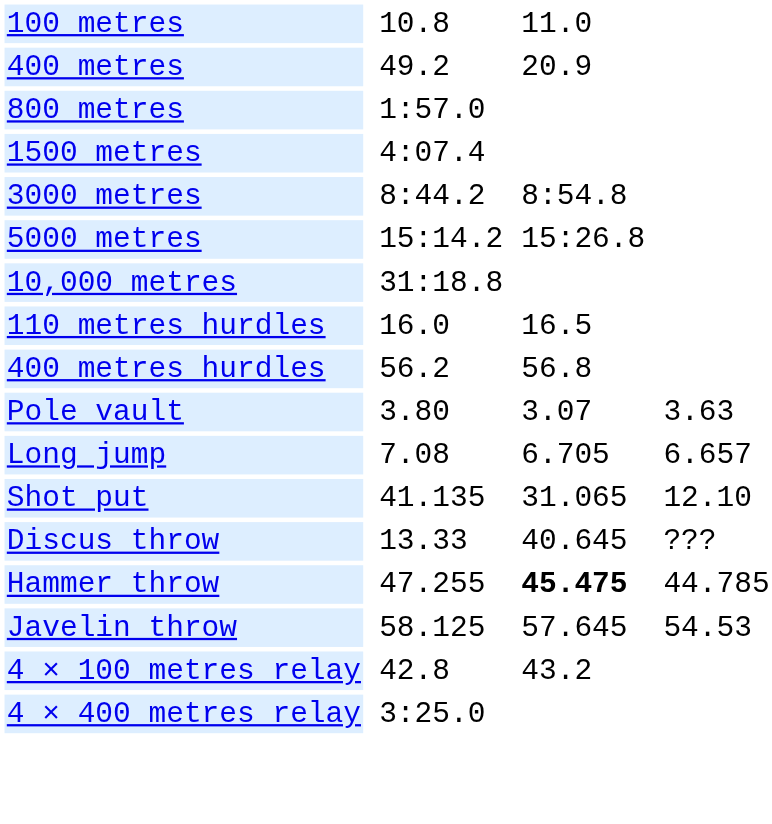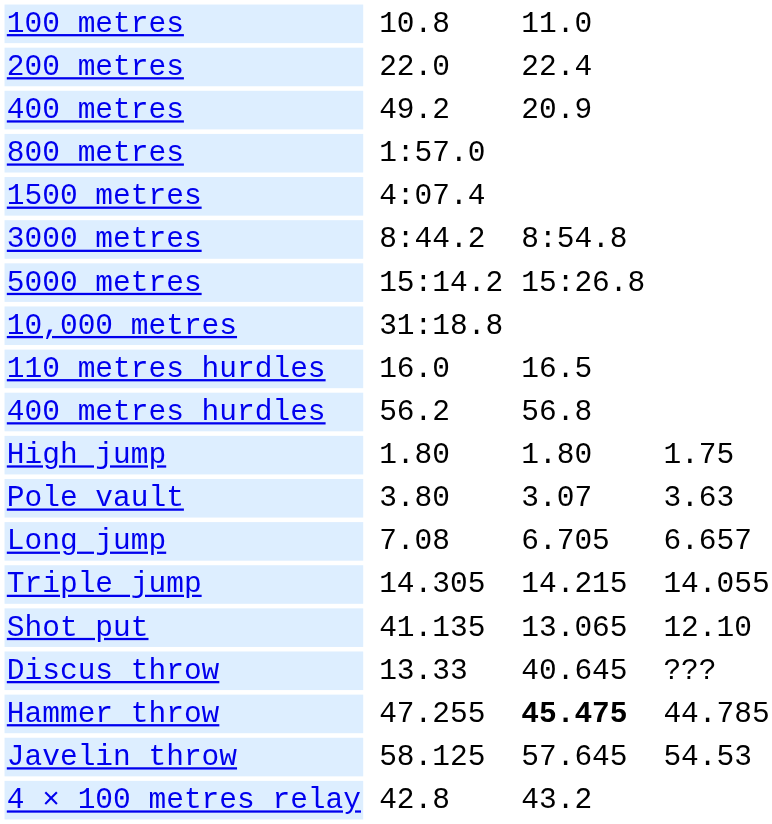+ row: 200 metres | 22.0 | 22.4
+ row: High jump | 1.80 | 1.80 | 1.75
+ row: Triple jump | 14.305 | 14.215 | 14.055
Shot put | column 5: 31.065 -> 13.065
- row: 4 × 400 metres relay | 3:25.0
